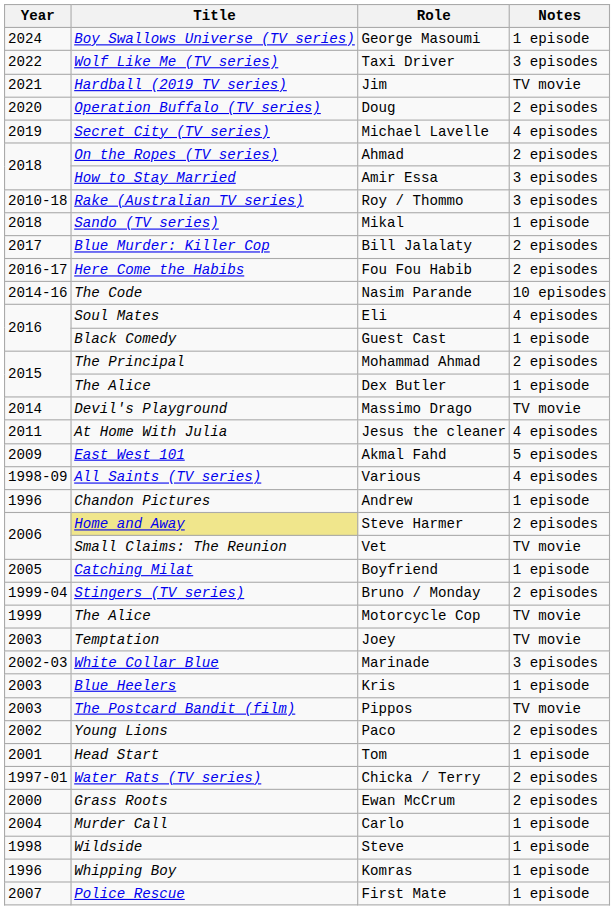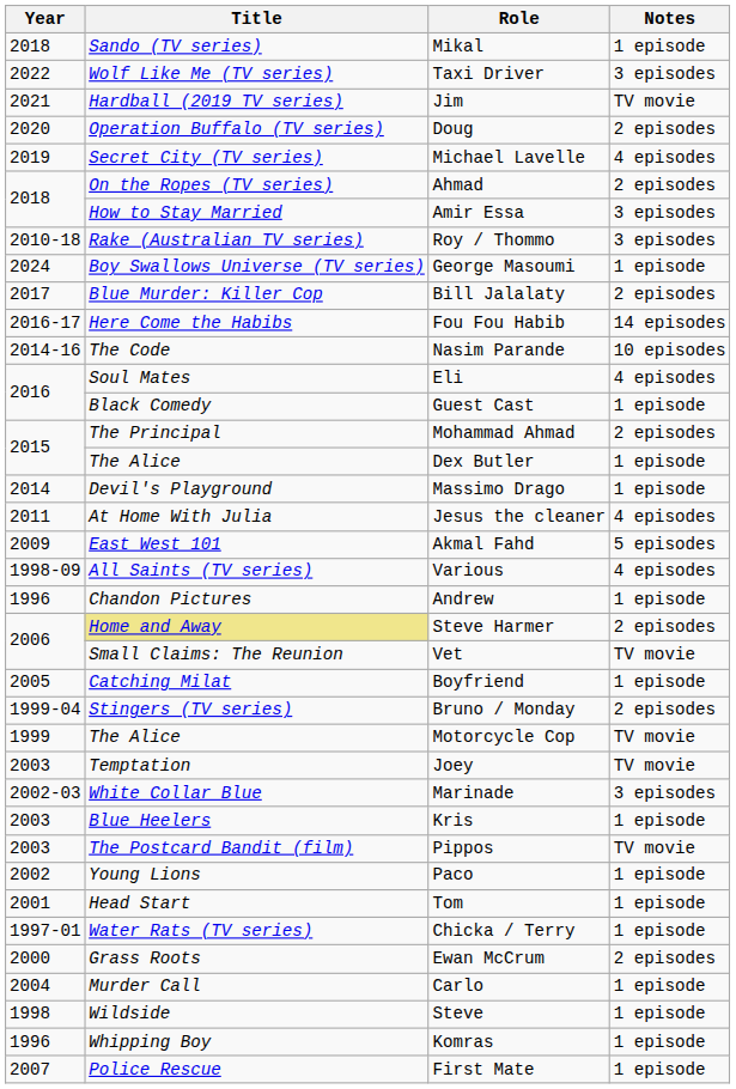rows swapped: George Masoumi <-> Mikal
Fou Fou Habib | Notes: 2 episodes -> 14 episodes
Massimo Drago | Notes: TV movie -> 1 episode
Paco | Notes: 2 episodes -> 1 episode
Chicka / Terry | Notes: 2 episodes -> 1 episode
